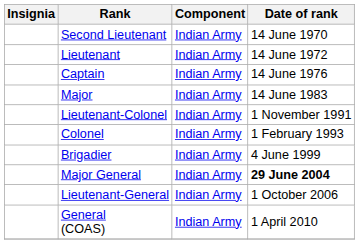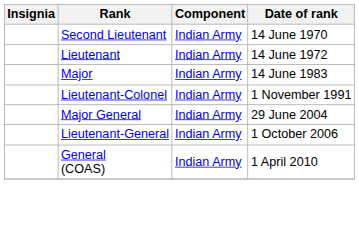- row: Captain | Indian Army | 14 June 1976
- row: Colonel | Indian Army | 1 February 1993
- row: Brigadier | Indian Army | 4 June 1999
Major General | Date of rank: bold -> normal
